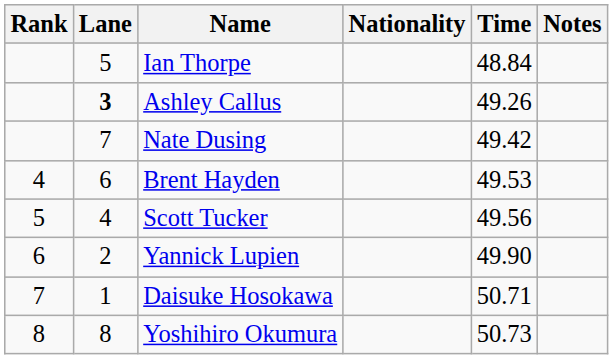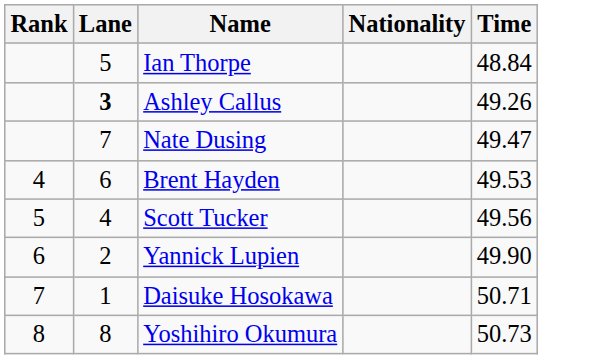- column: Notes
Nate Dusing | Time: 49.42 -> 49.47
